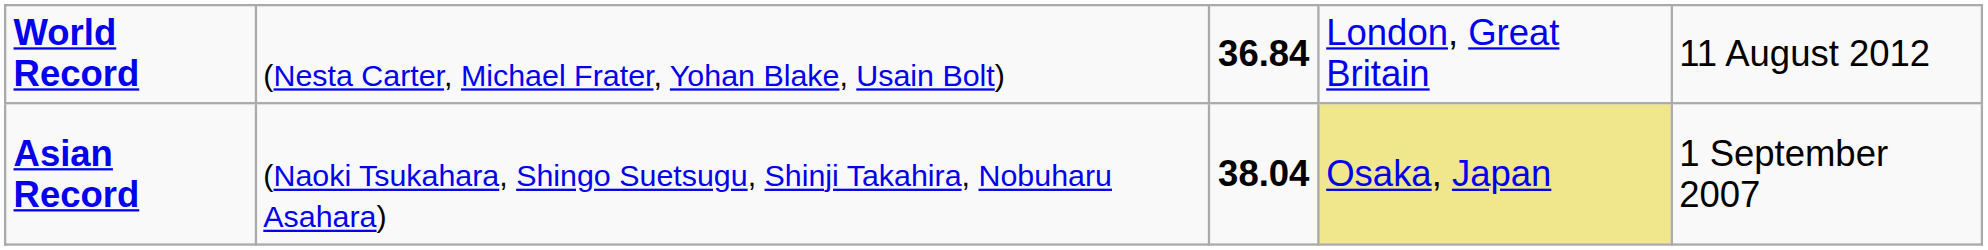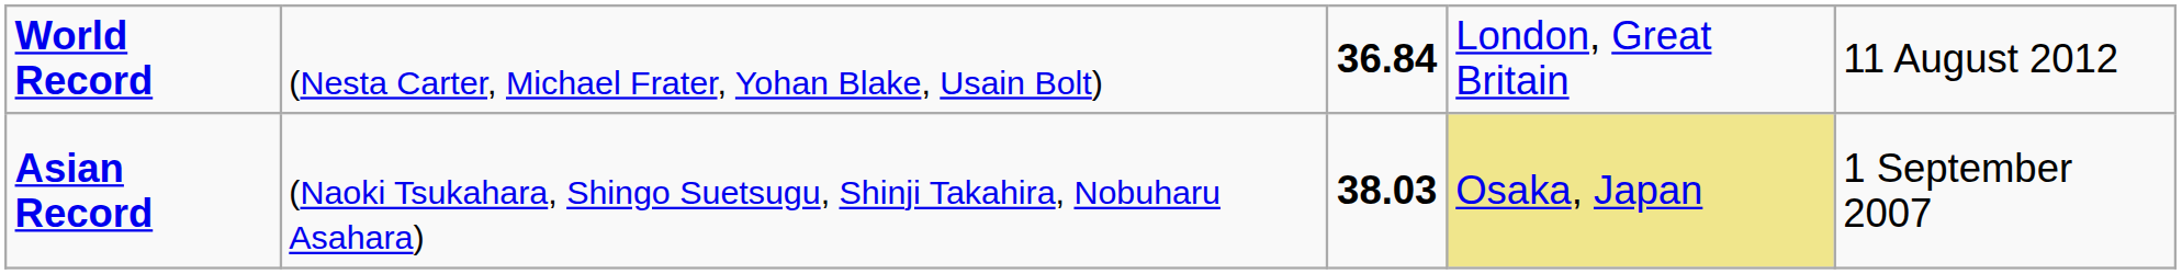Asian Record | column 3: 38.04 -> 38.03
